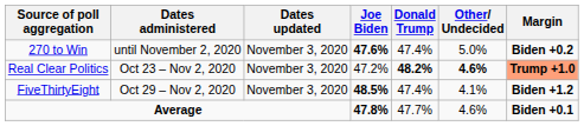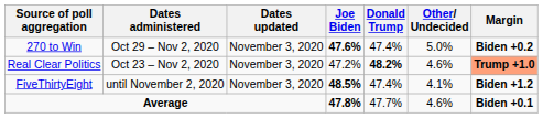270 to Win | Dates administered: until November 2, 2020 -> Oct 29 – Nov 2, 2020
Real Clear Politics | Other/ Undecided: bold -> normal
FiveThirtyEight | Dates administered: Oct 29 – Nov 2, 2020 -> until November 2, 2020
